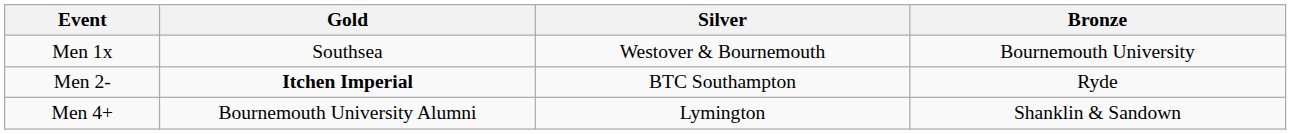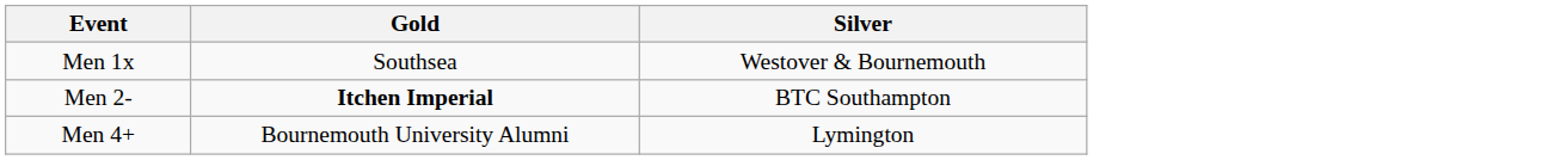- column: Bronze | Bournemouth University | Ryde | Shanklin & Sandown
